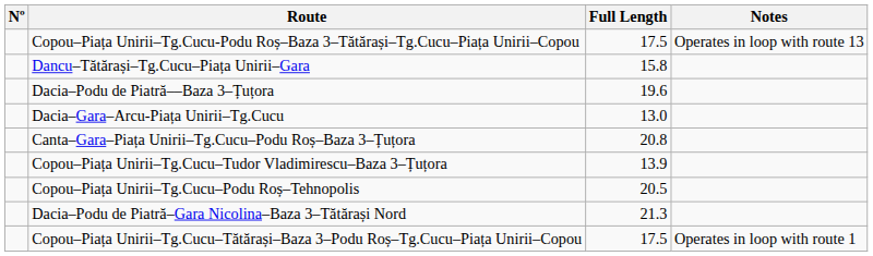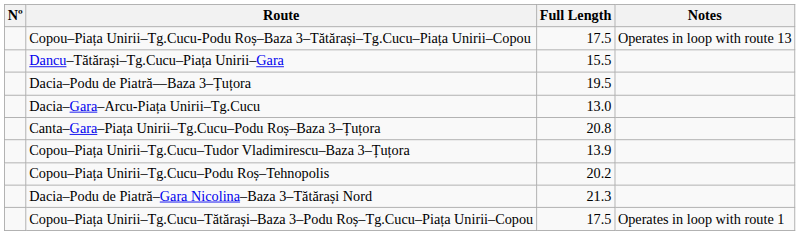Dancu–Tătărași–Tg.Cucu–Piața Unirii–Gara | Full Length: 15.8 -> 15.5
Dacia–Podu de Piatră––Baza 3–Țuțora | Full Length: 19.6 -> 19.5
Copou–Piața Unirii–Tg.Cucu–Podu Roș–Tehnopolis | Full Length: 20.5 -> 20.2
